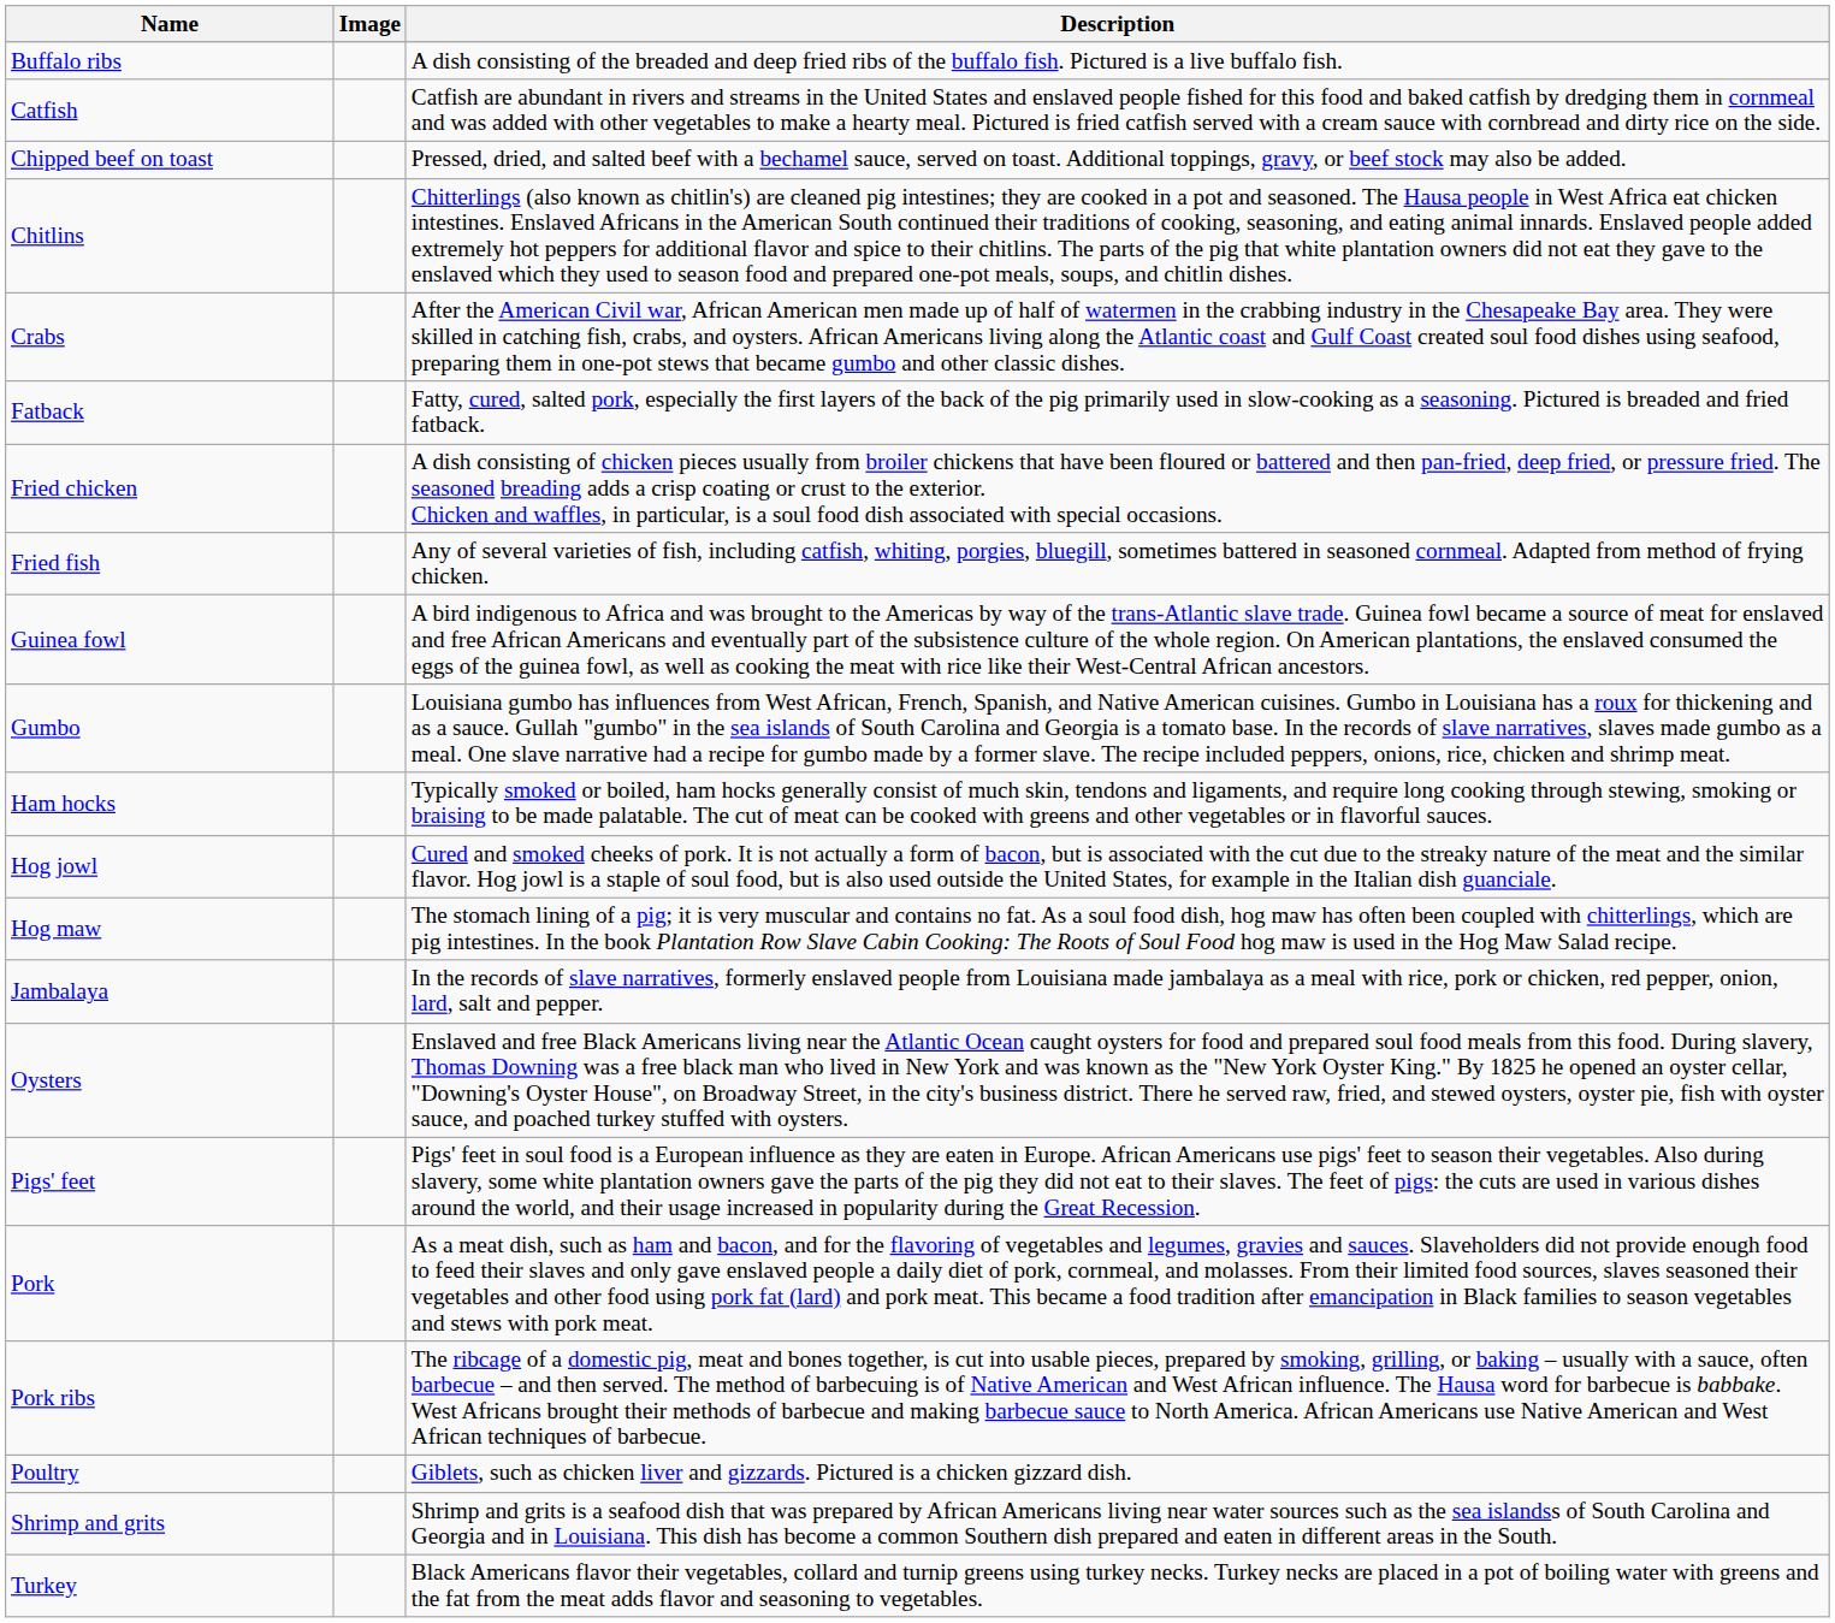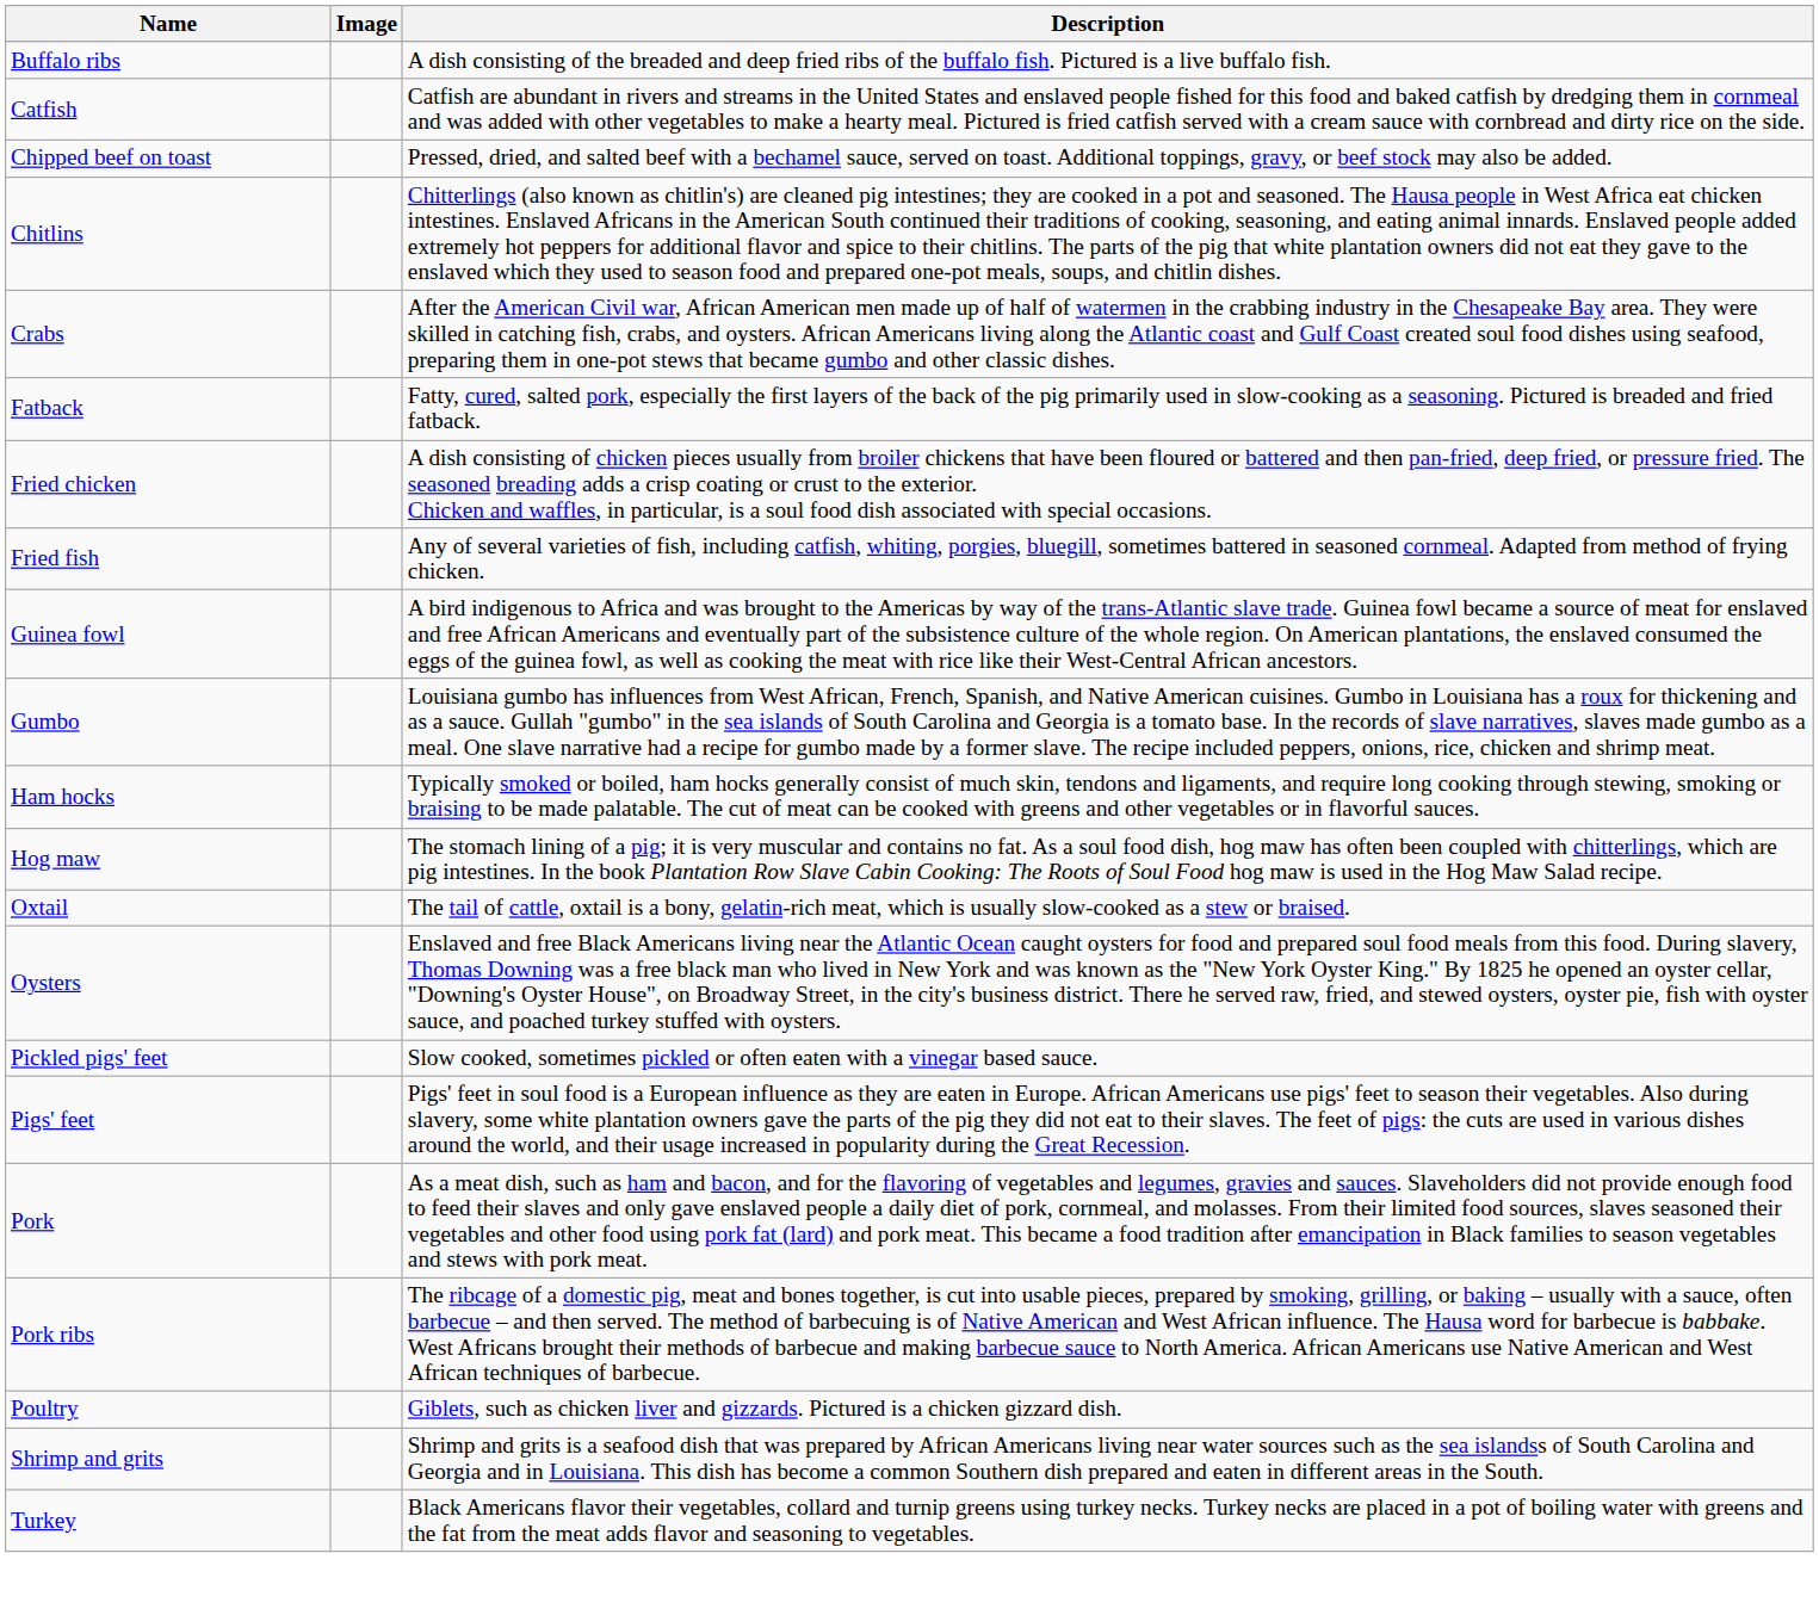- row: Hog jowl | Cured and smoked cheeks of pork. It is not actually a form of bacon, but is associated with the cut due to the streaky nature of the meat and the similar flavor. Hog jowl is a staple of soul food, but is also used outside the United States, for example in the Italian dish guanciale.
- row: Jambalaya | In the records of slave narratives, formerly enslaved people from Louisiana made jambalaya as a meal with rice, pork or chicken, red pepper, onion, lard, salt and pepper.
+ row: Oxtail | The tail of cattle, oxtail is a bony, gelatin-rich meat, which is usually slow-cooked as a stew or braised.
+ row: Pickled pigs' feet | Slow cooked, sometimes pickled or often eaten with a vinegar based sauce.
